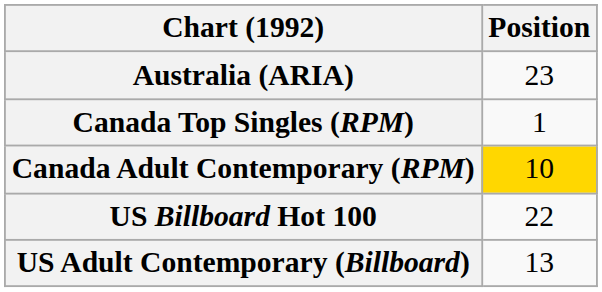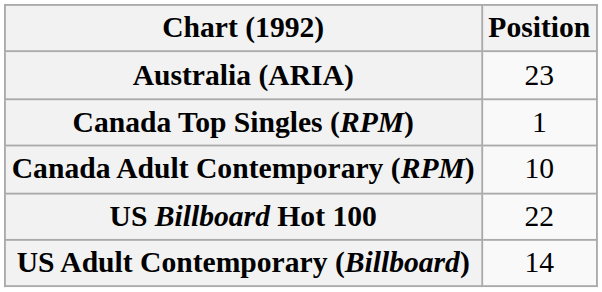Canada Adult Contemporary (RPM) | Position: gold background -> no background
US Adult Contemporary (Billboard) | Position: 13 -> 14
